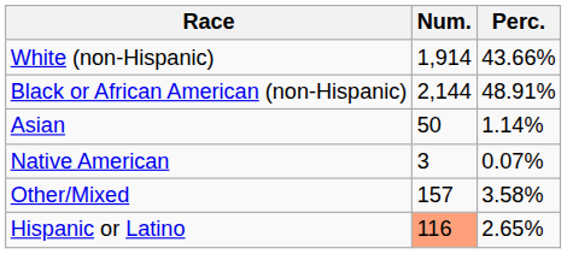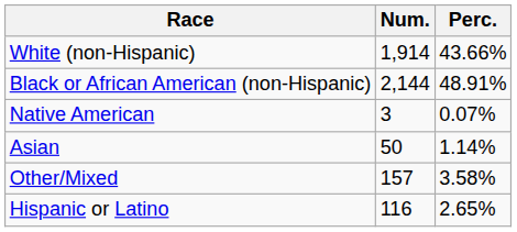rows swapped: Native American <-> Asian
Hispanic or Latino | Num.: lightsalmon background -> no background
